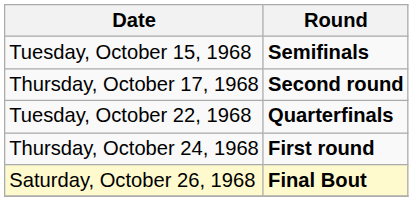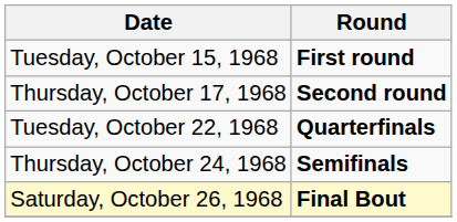Tuesday, October 15, 1968 | Round: Semifinals -> First round
Thursday, October 24, 1968 | Round: First round -> Semifinals
